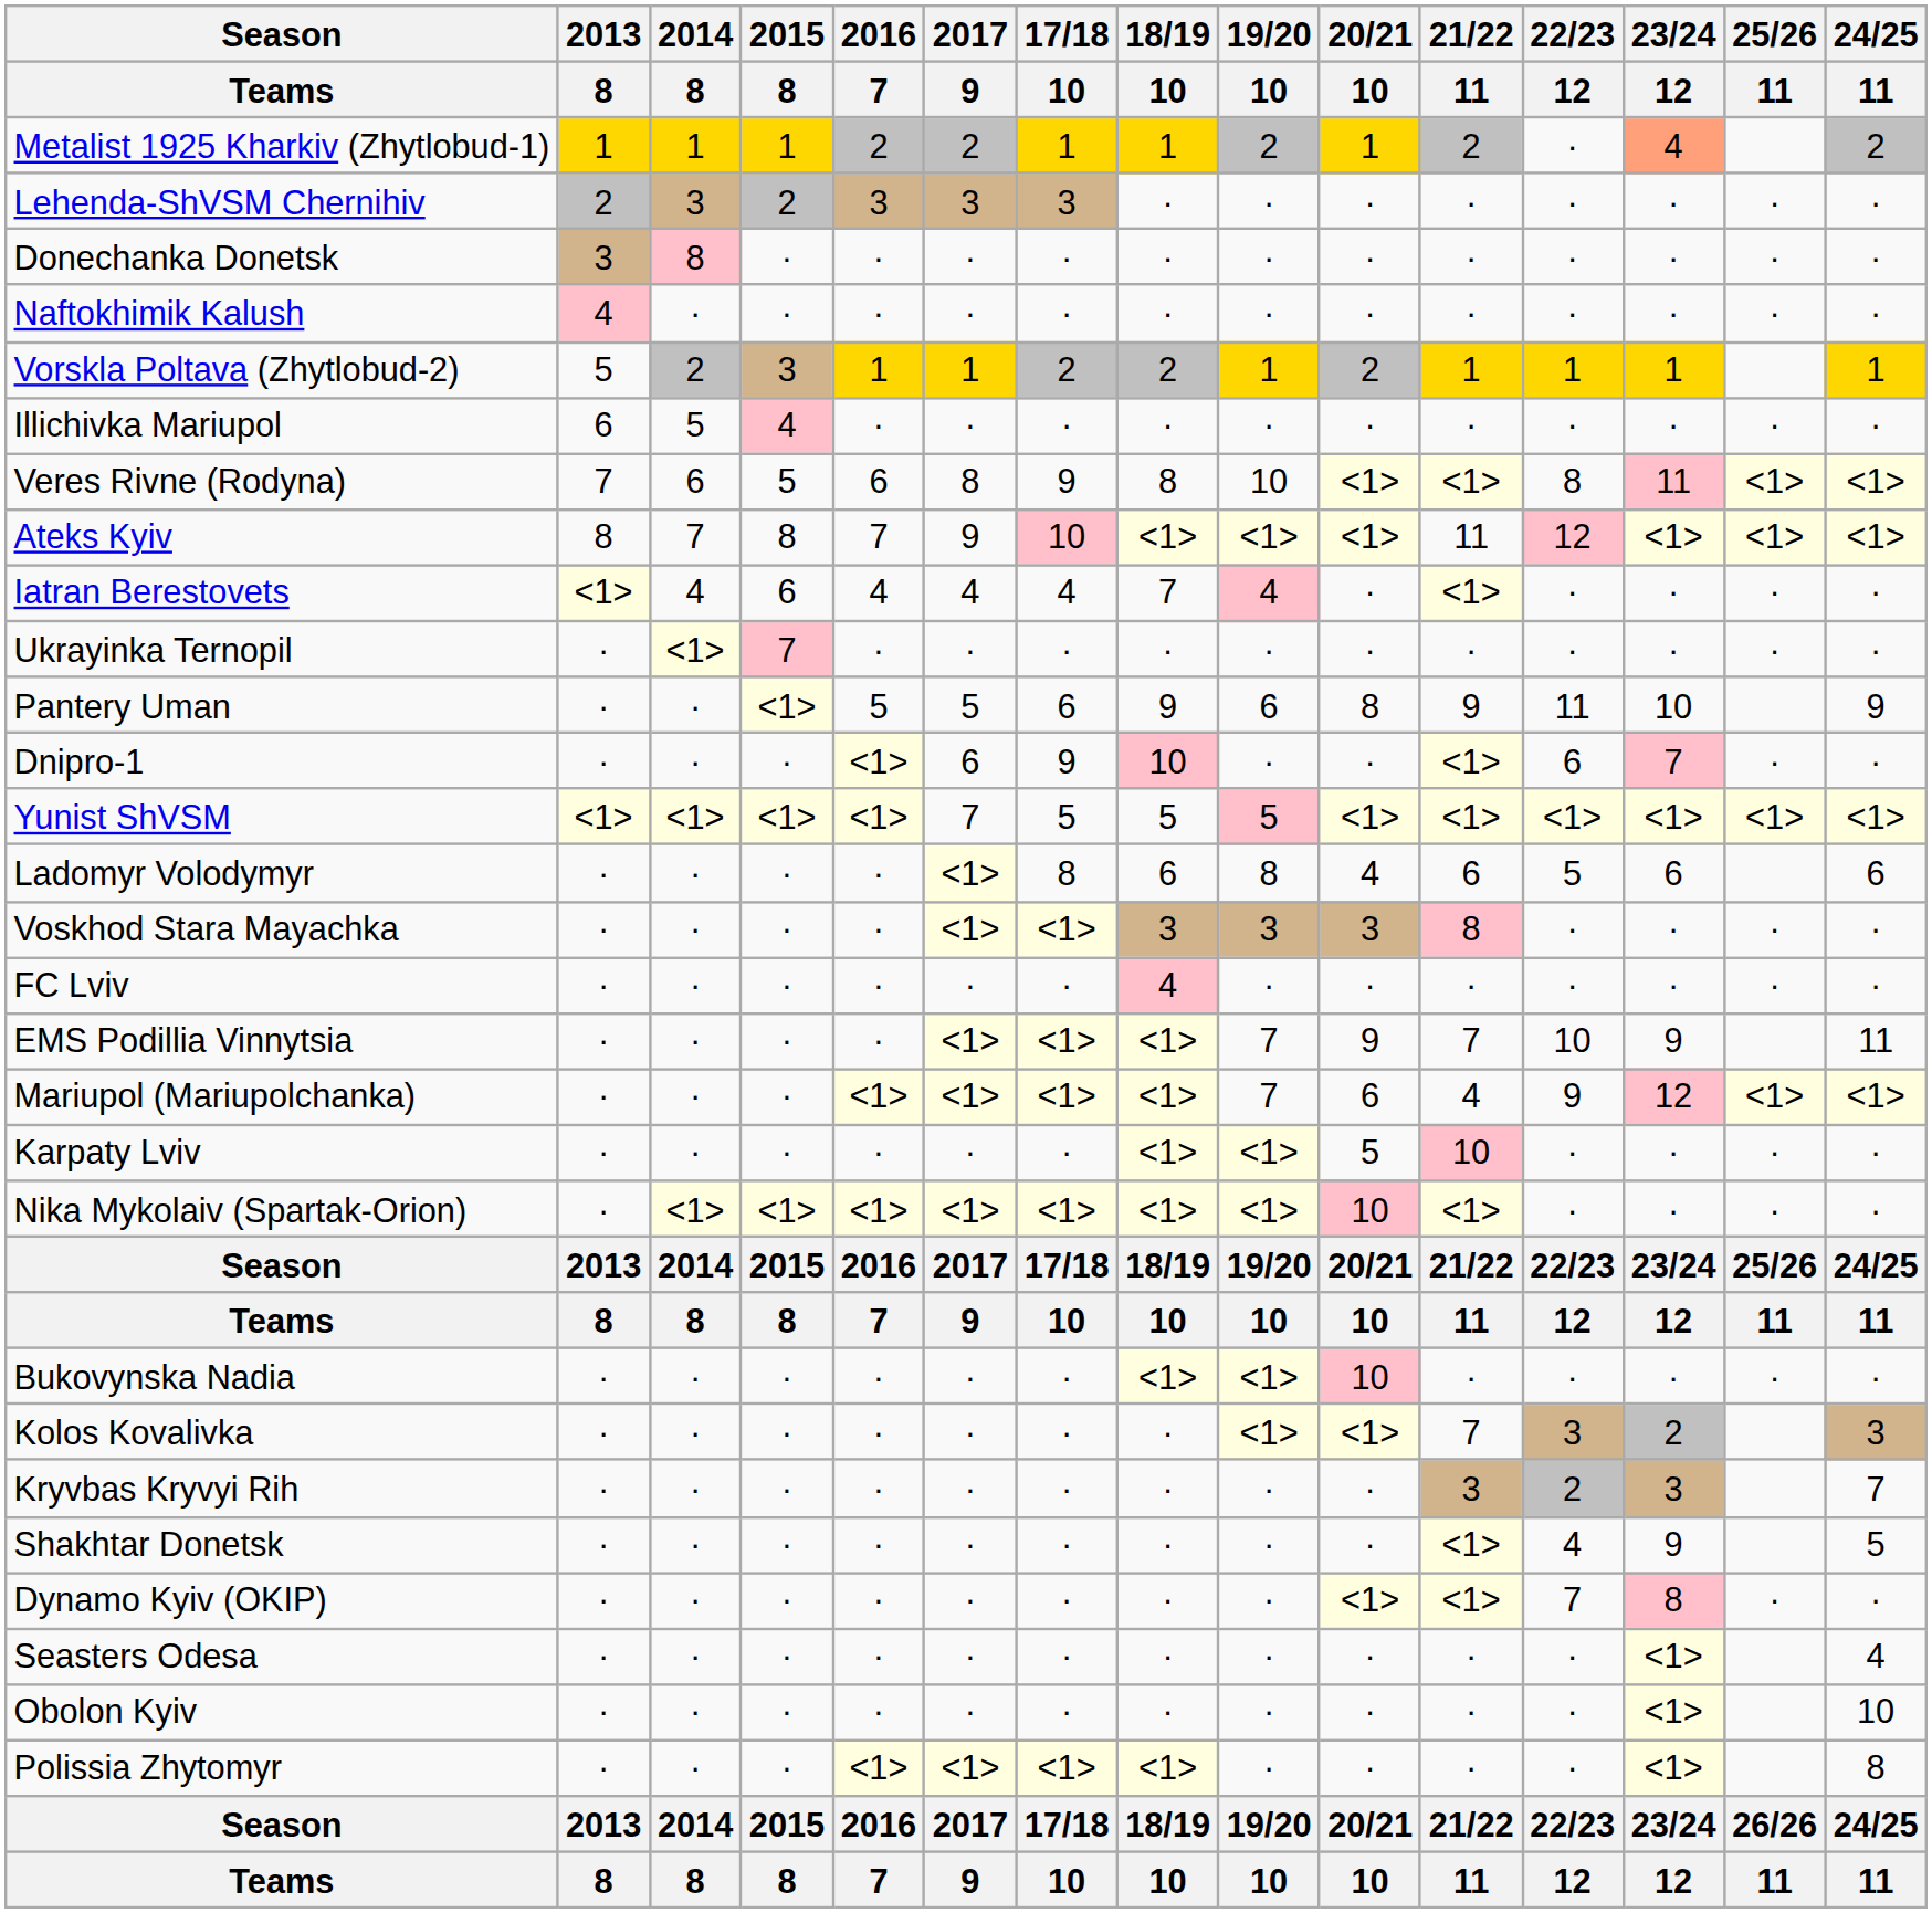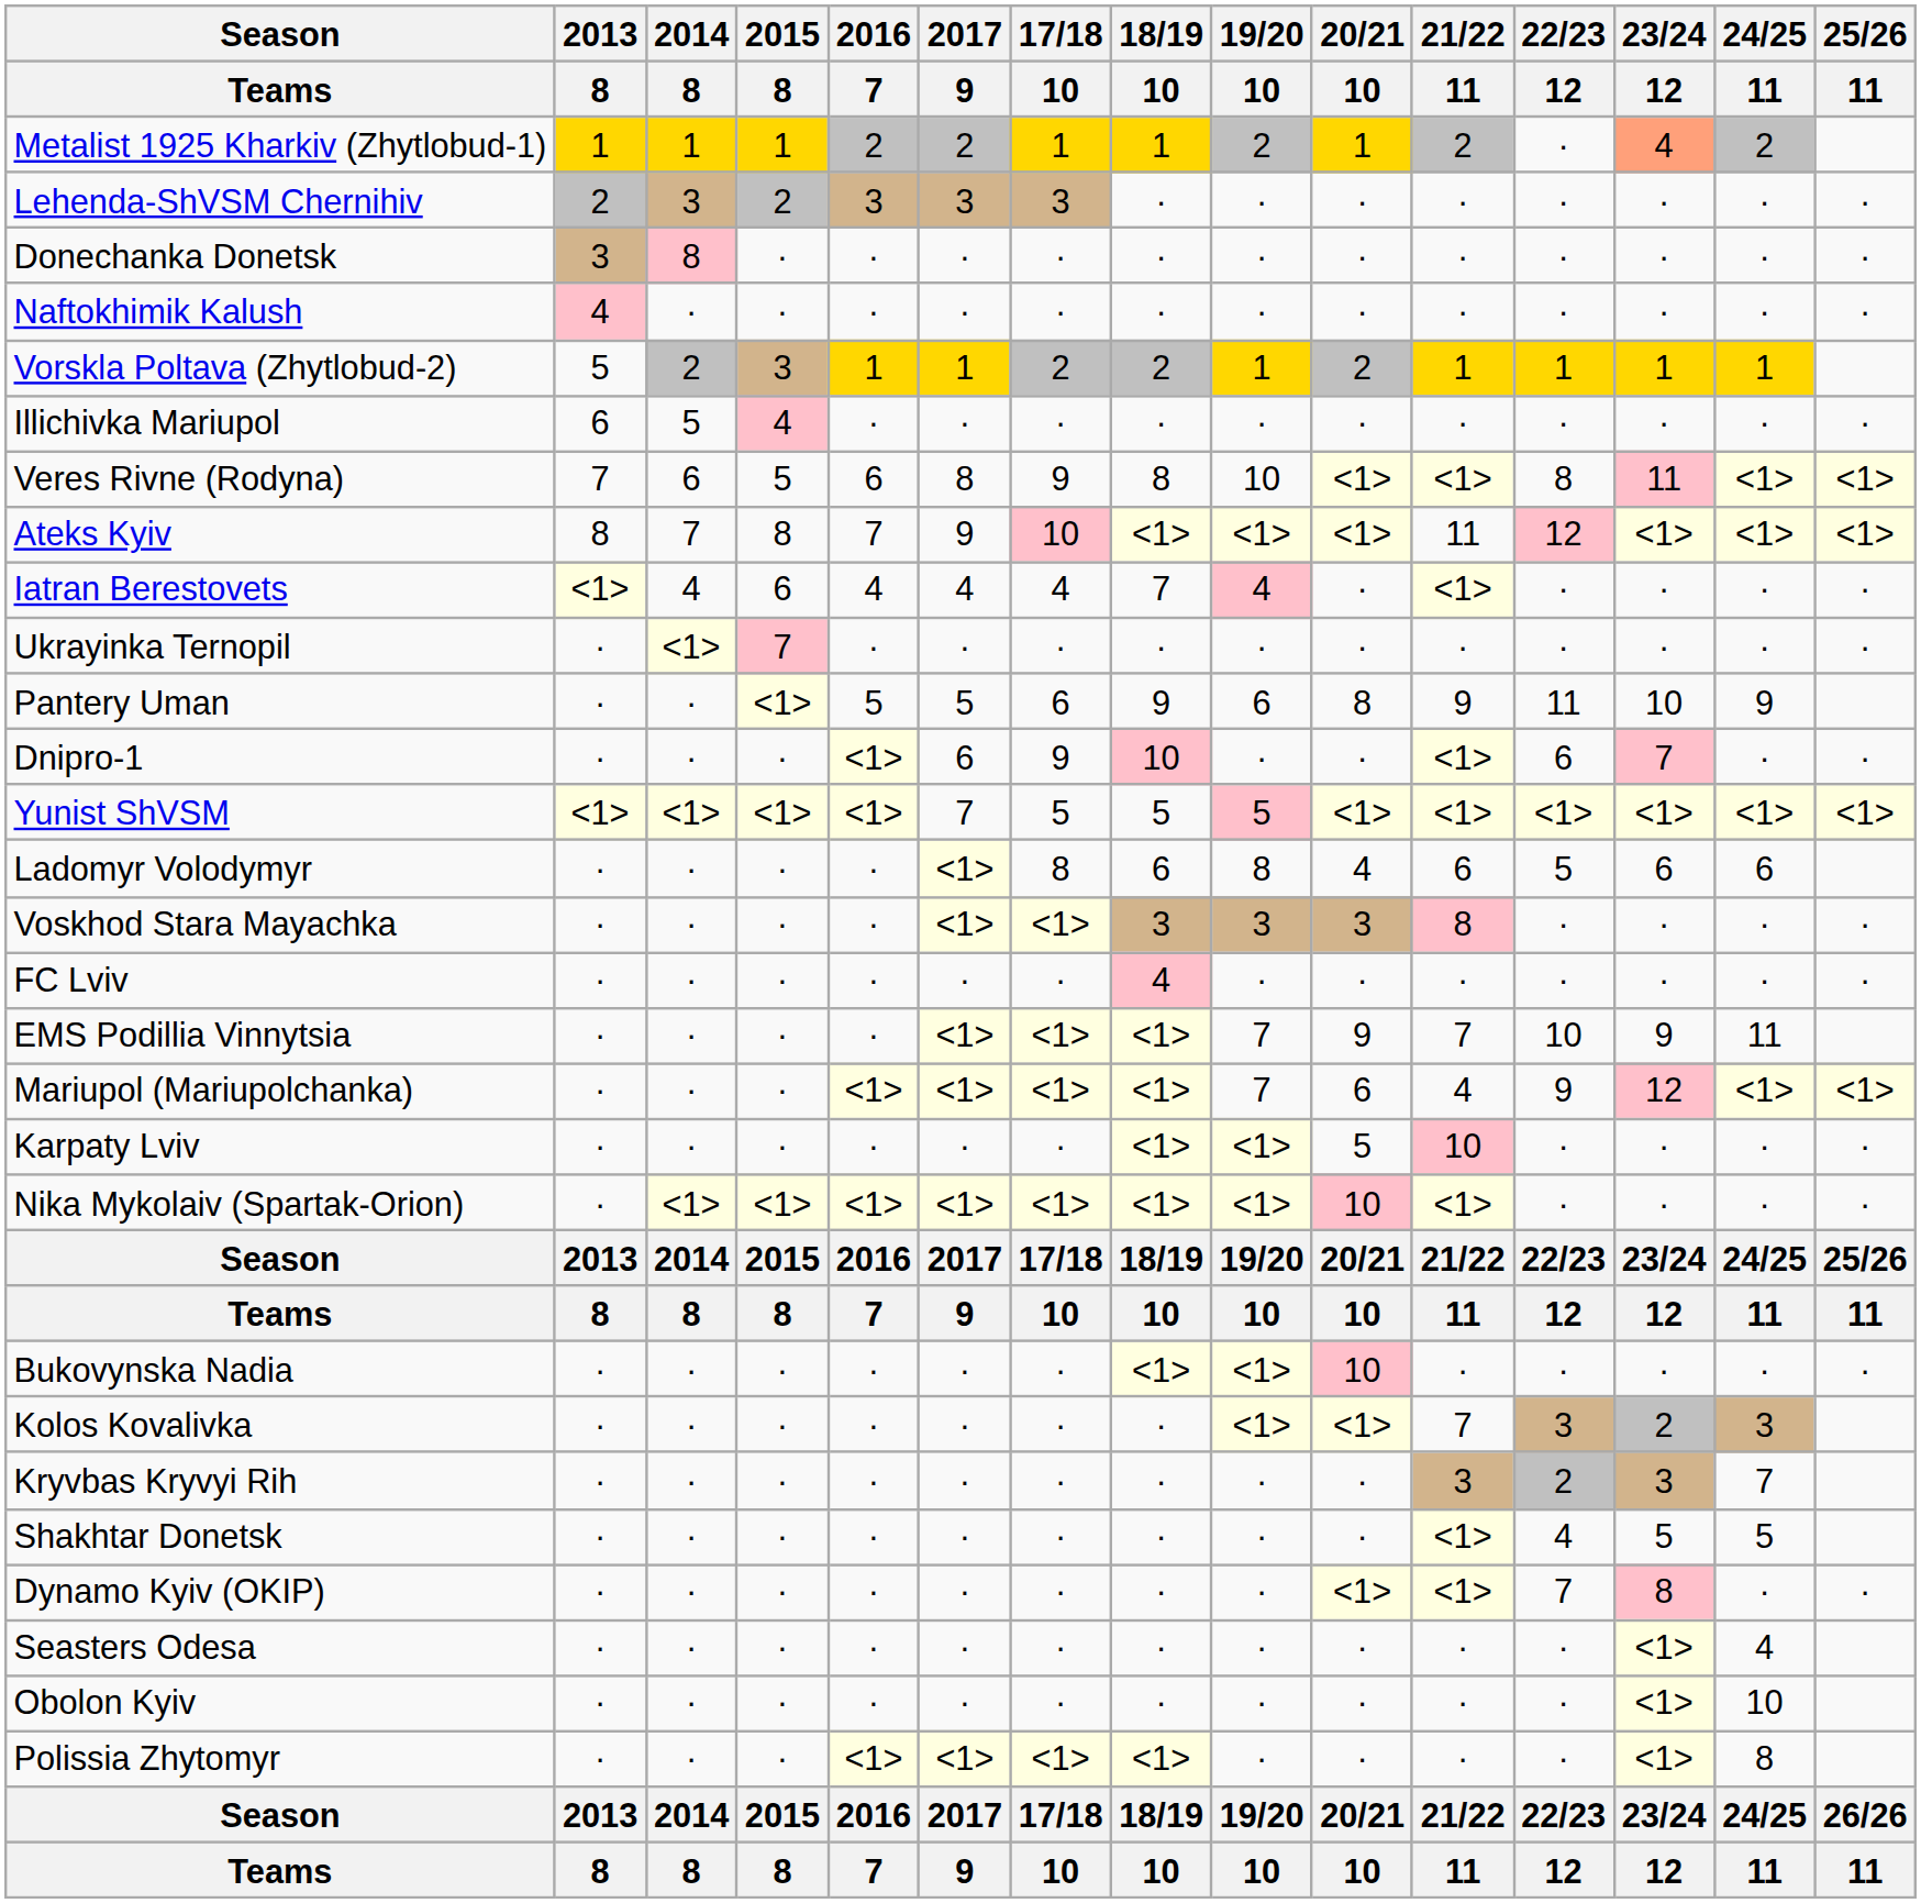columns swapped: 24/25 / 11 <-> 25/26 / 11
Shakhtar Donetsk | 23/24 / 12: 9 -> 5
